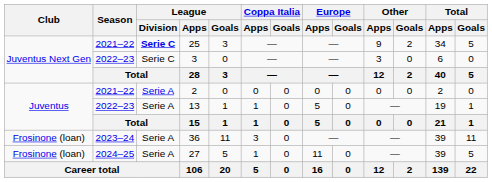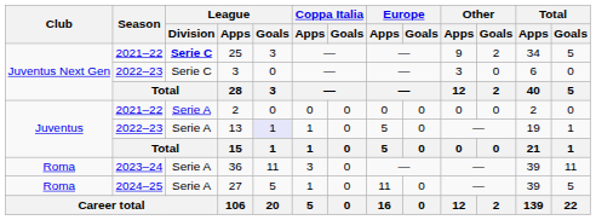13 | League / Goals: no background -> lavender background
36 | Club: Frosinone (loan) -> Roma
27 | Club: Frosinone (loan) -> Roma
